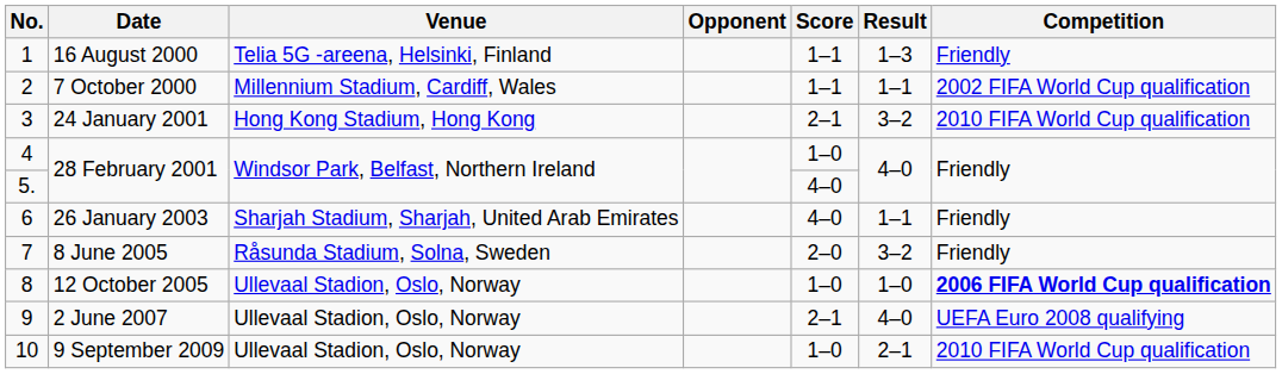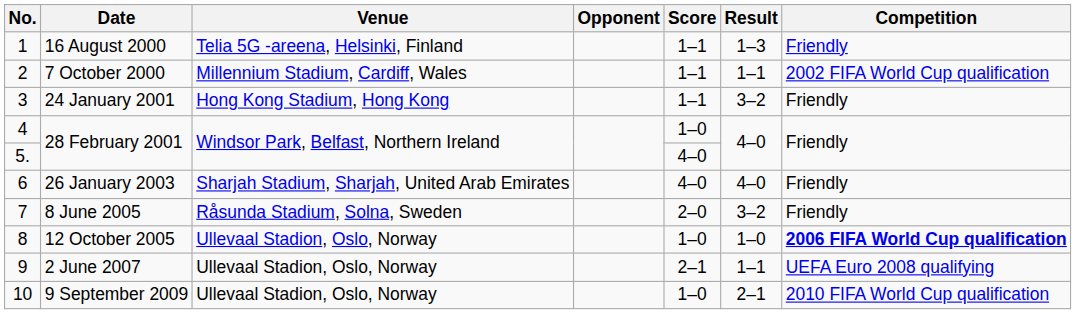24 January 2001 | Score: 2–1 -> 1–1
24 January 2001 | Competition: 2010 FIFA World Cup qualification -> Friendly
26 January 2003 | Result: 1–1 -> 4–0
2 June 2007 | Result: 4–0 -> 1–1
